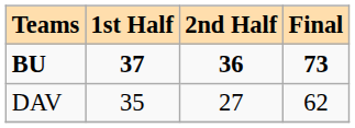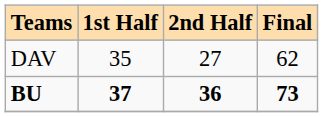rows swapped: DAV <-> BU
